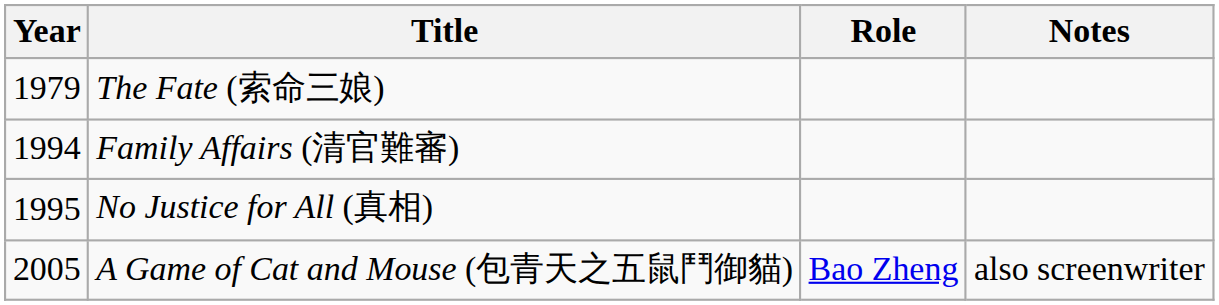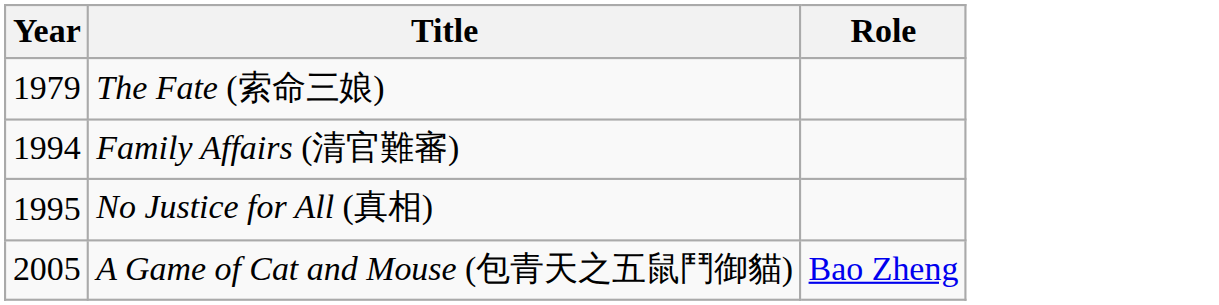- column: Notes | also screenwriter
